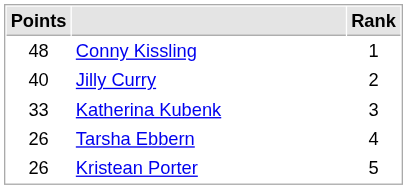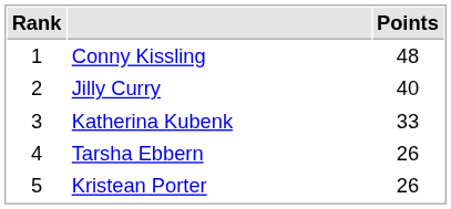columns swapped: Rank <-> Points
